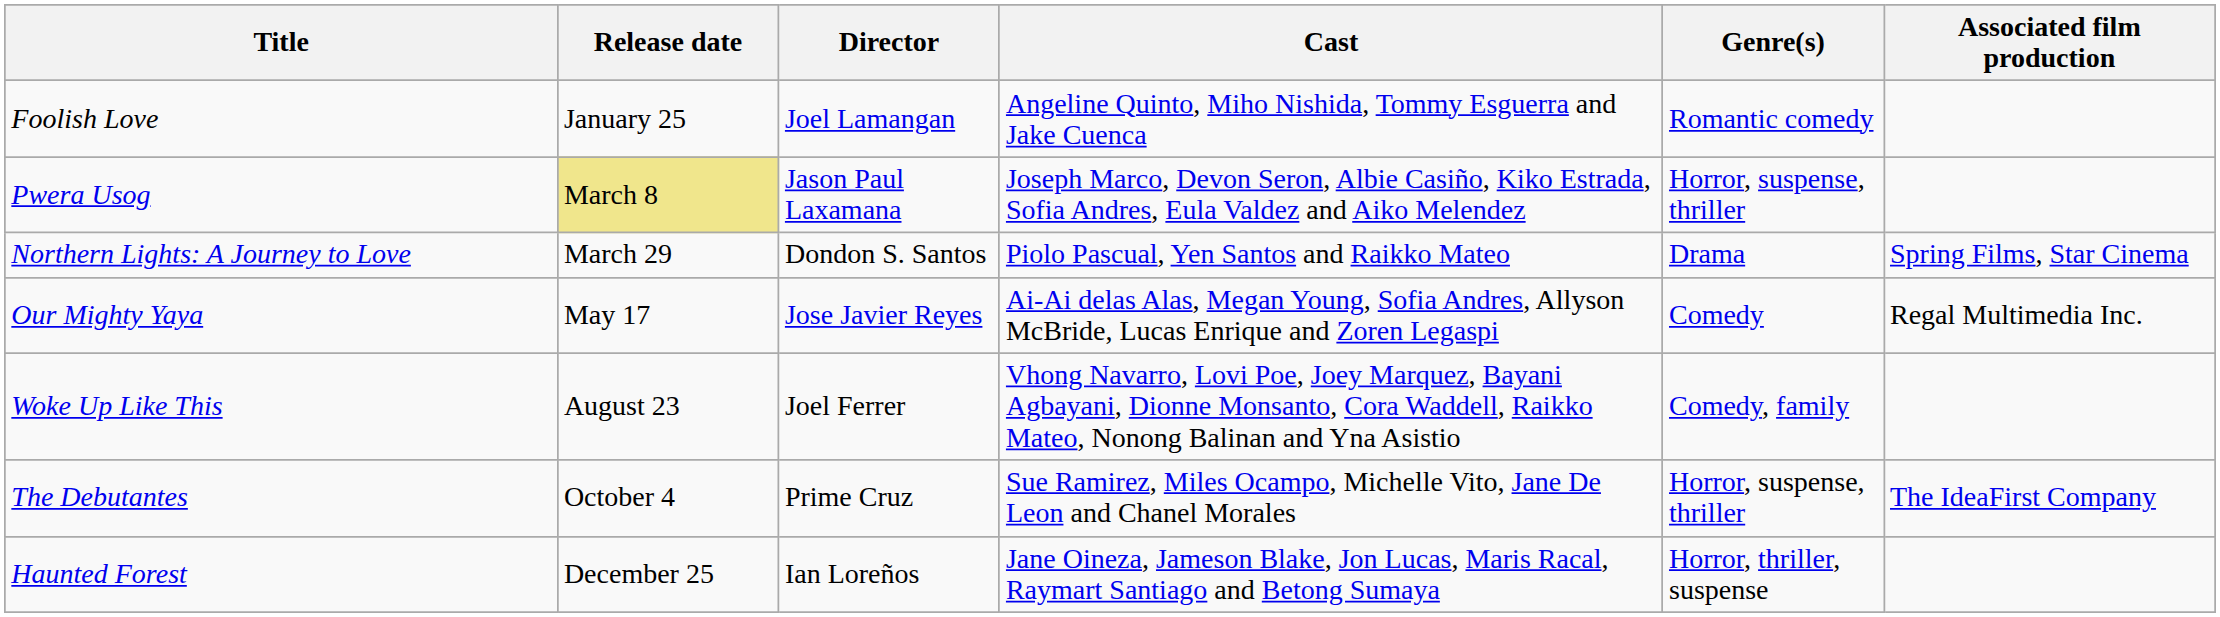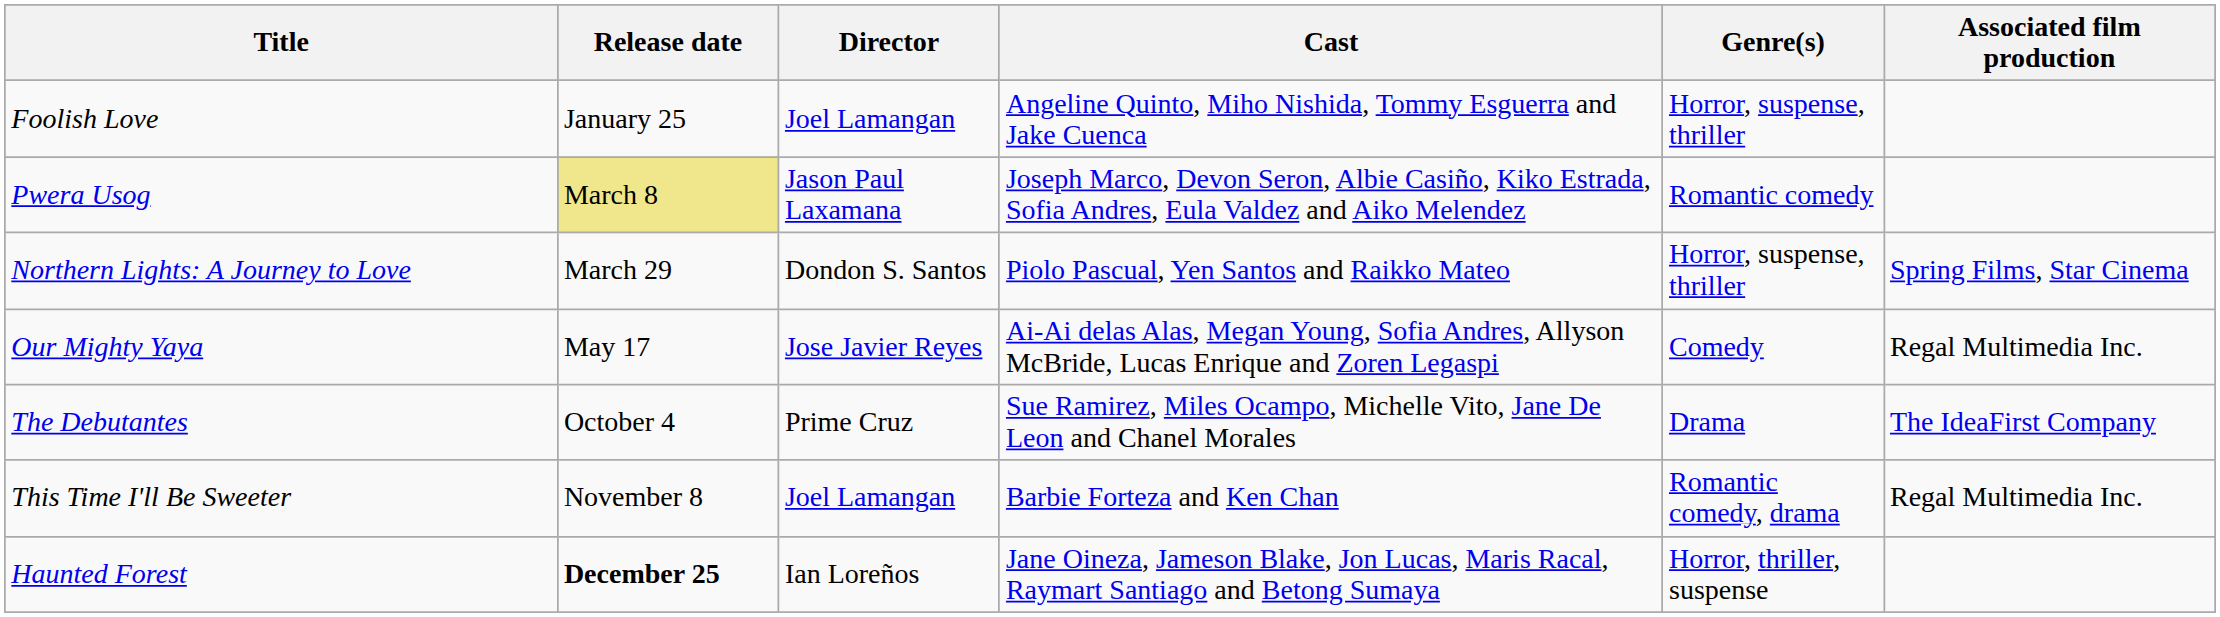Foolish Love | Genre(s): Romantic comedy -> Horror, suspense, thriller
Pwera Usog | Genre(s): Horror, suspense, thriller -> Romantic comedy
Northern Lights: A Journey to Love | Genre(s): Drama -> Horror, suspense, thriller
- row: Woke Up Like This | August 23 | Joel Ferrer | Vhong Navarro, Lovi Poe, Joey Marquez, Bayani Agbayani, Dionne Monsanto, Cora Waddell, Raikko Mateo, Nonong Balinan and Yna Asistio | Comedy, family
The Debutantes | Genre(s): Horror, suspense, thriller -> Drama
+ row: This Time I'll Be Sweeter | November 8 | Joel Lamangan | Barbie Forteza and Ken Chan | Romantic comedy, drama | Regal Multimedia Inc.
Haunted Forest | Release date: normal -> bold
